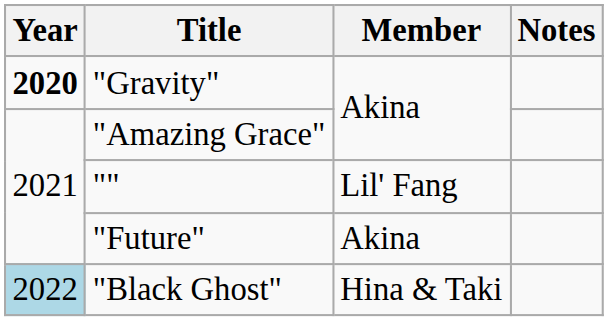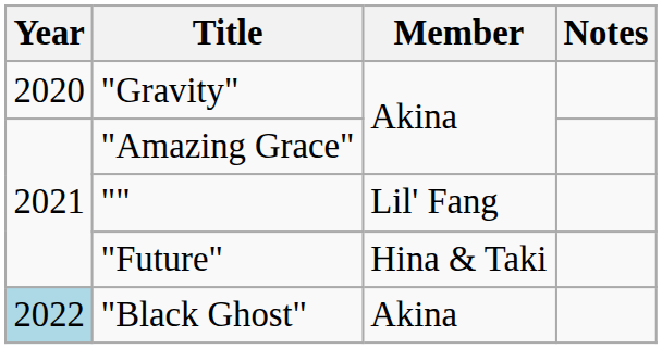"Gravity" | Year: bold -> normal
"Future" | Member: Akina -> Hina & Taki
"Black Ghost" | Member: Hina & Taki -> Akina
